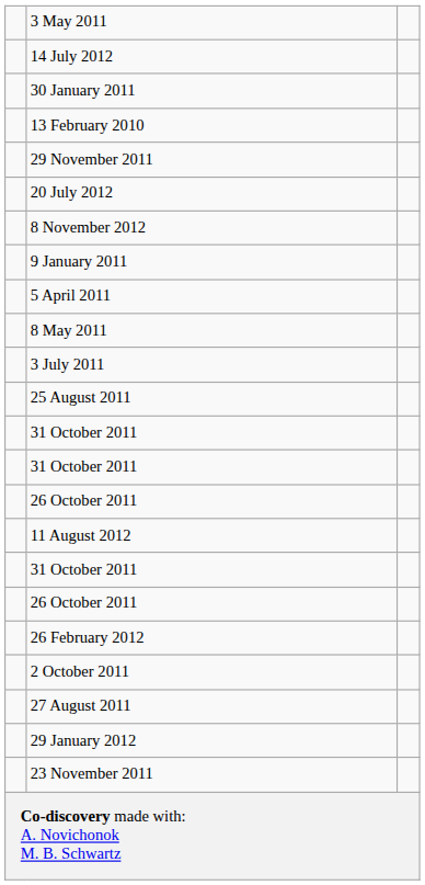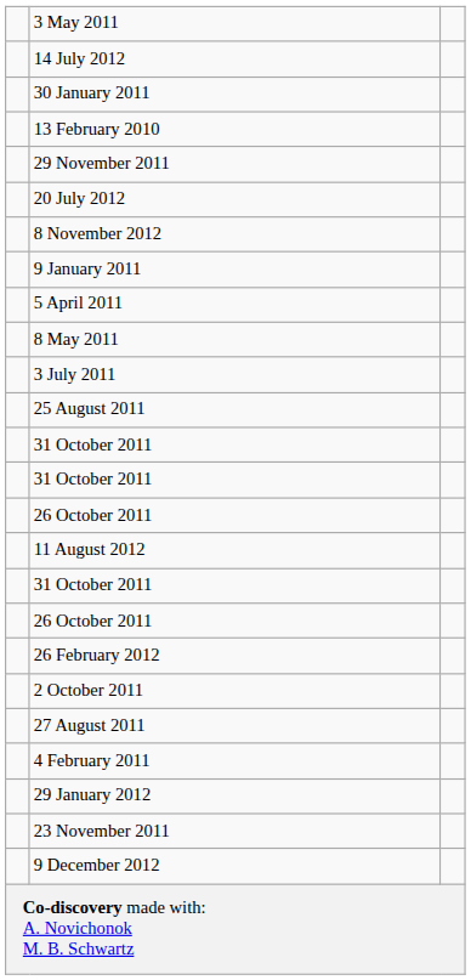+ row: 4 February 2011
+ row: 9 December 2012
